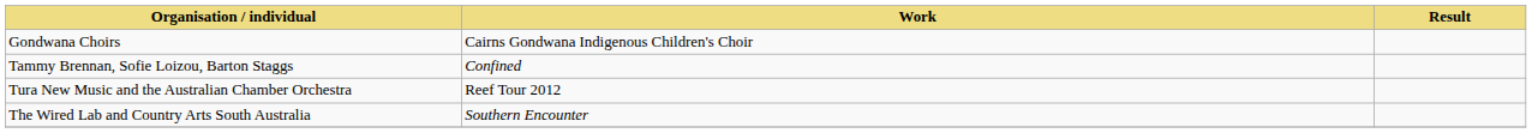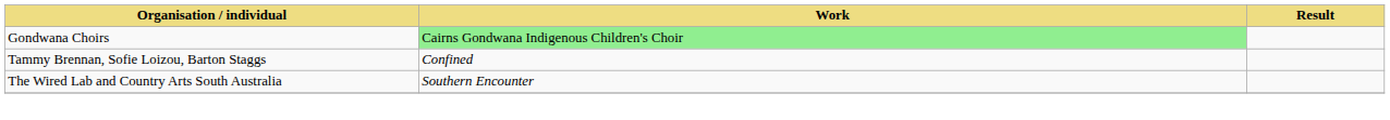Gondwana Choirs | Work: no background -> lightgreen background
- row: Tura New Music and the Australian Chamber Orchestra | Reef Tour 2012
